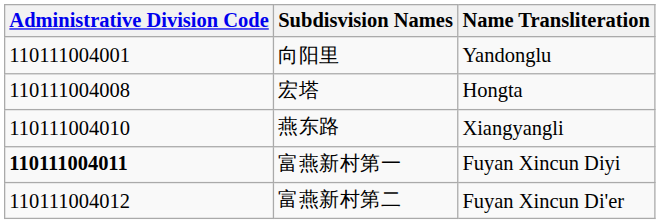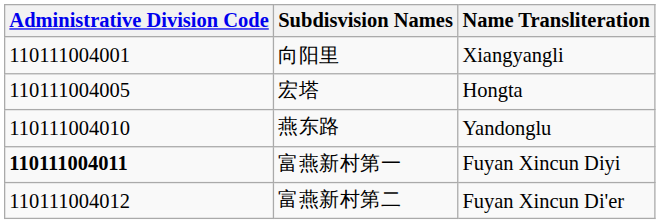向阳里 | Name Transliteration: Yandonglu -> Xiangyangli
宏塔 | Administrative Division Code: 110111004008 -> 110111004005
燕东路 | Name Transliteration: Xiangyangli -> Yandonglu
